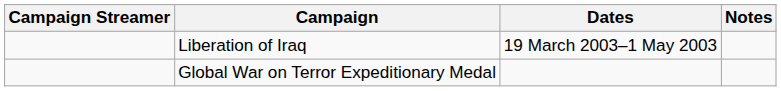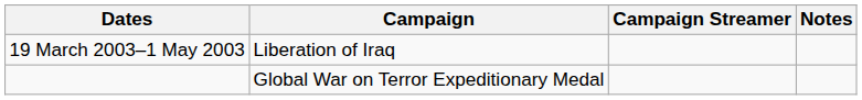columns swapped: Campaign Streamer <-> Dates
